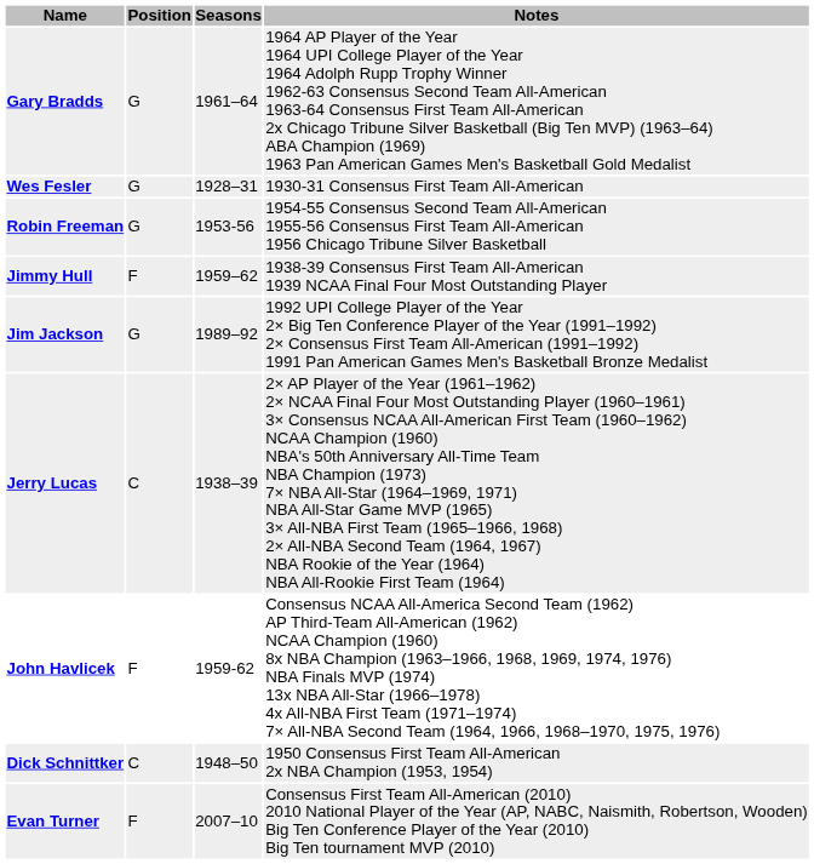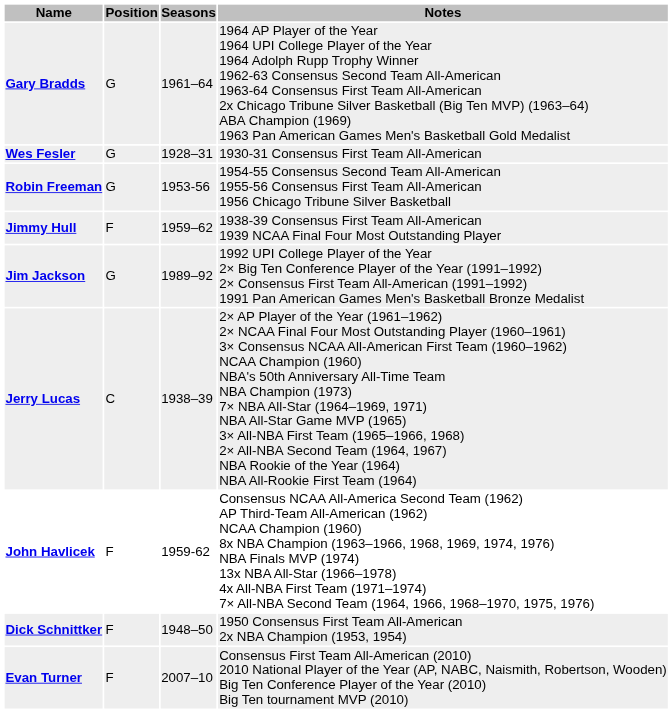Dick Schnittker | Position: C -> F
